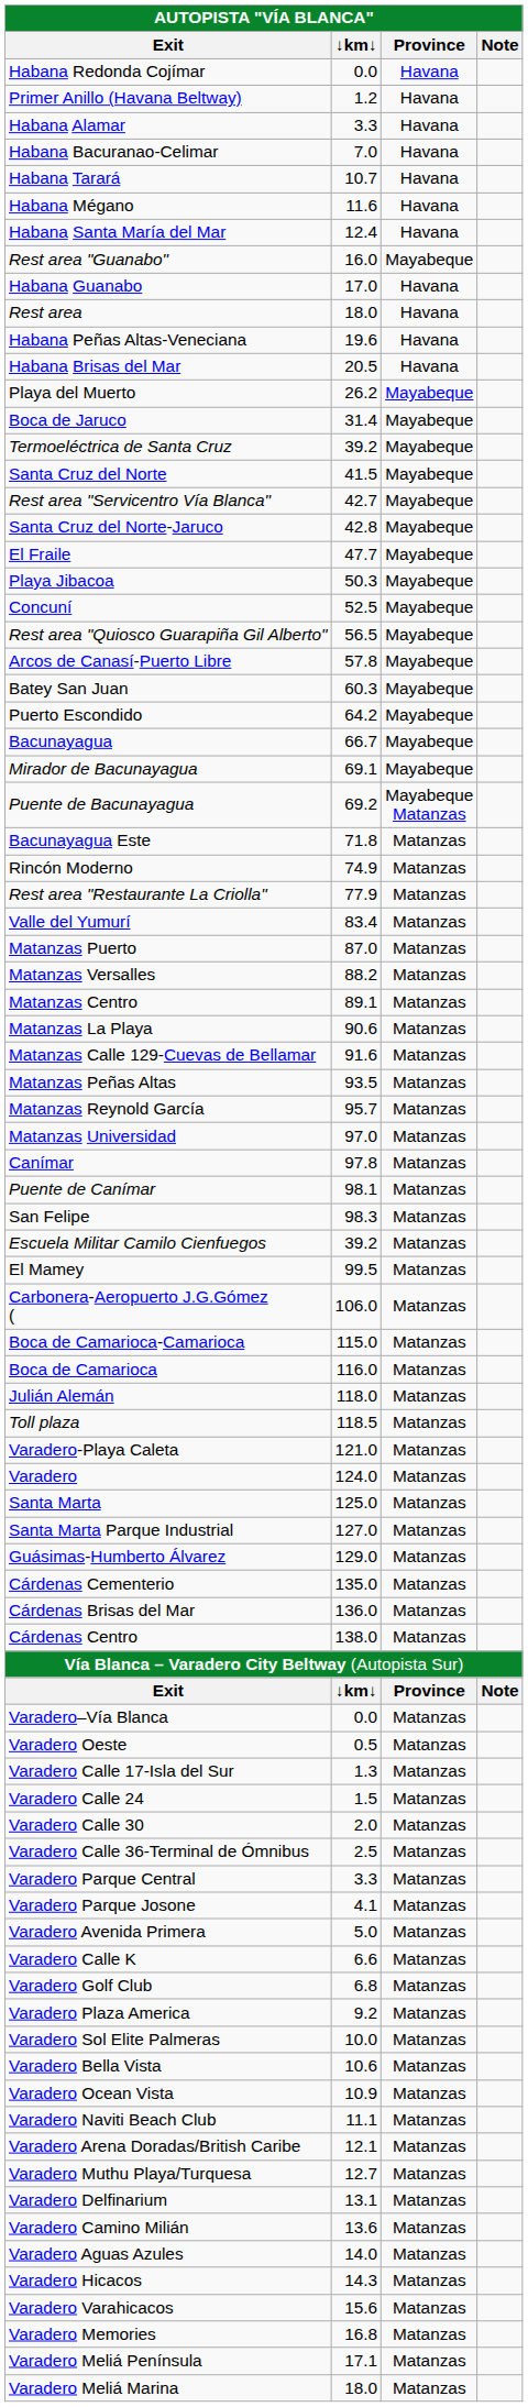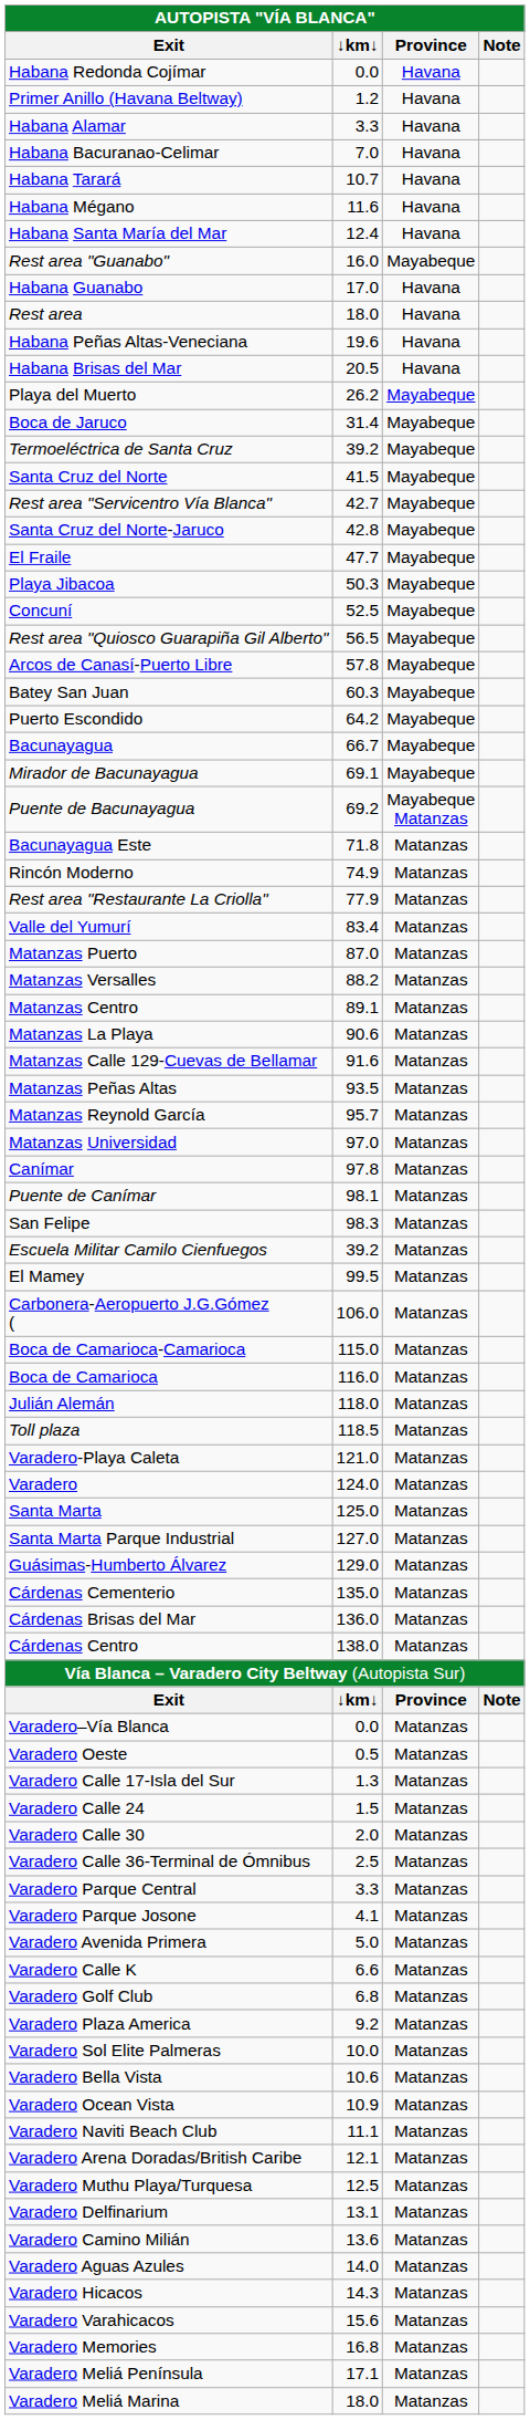Varadero Muthu Playa/Turquesa | ↓km↓: 12.7 -> 12.5
